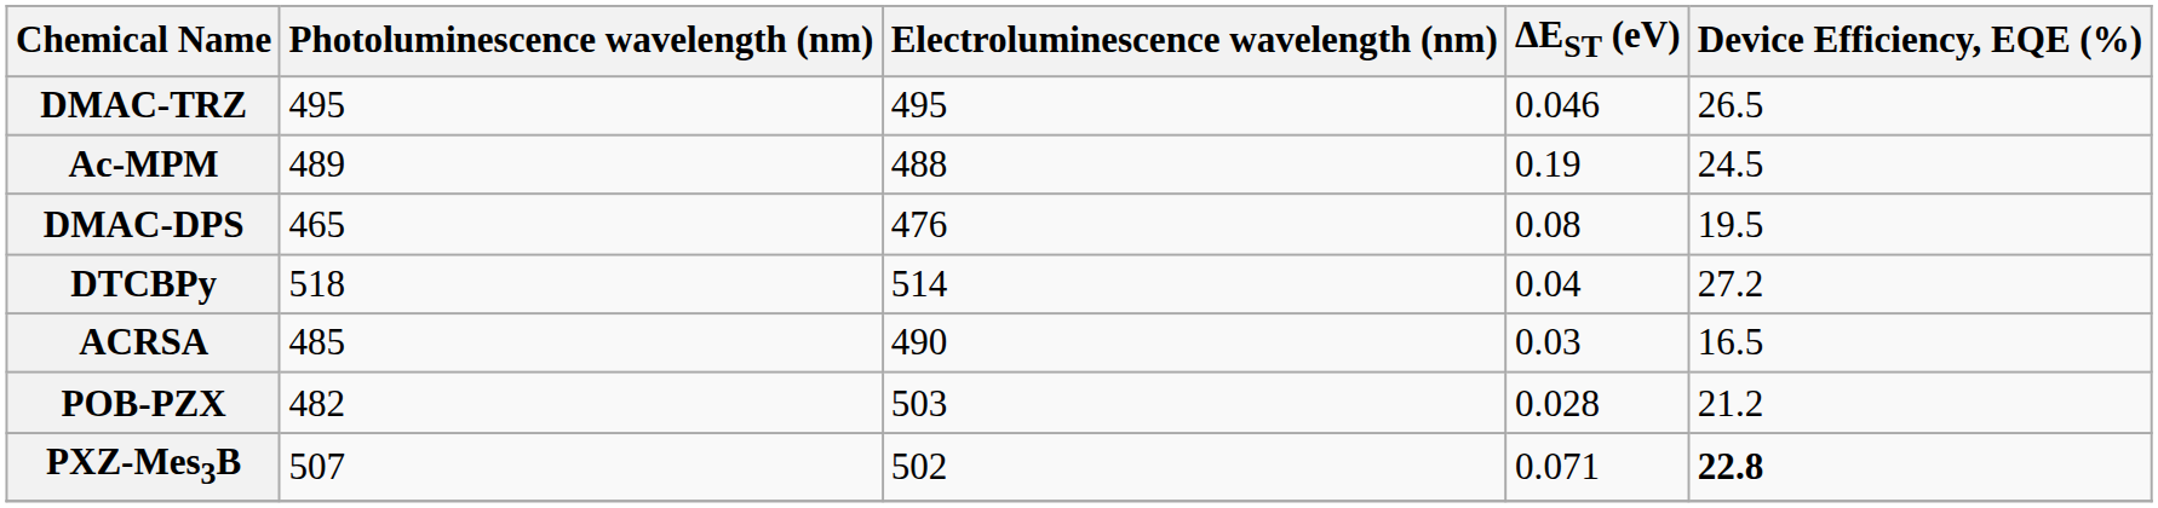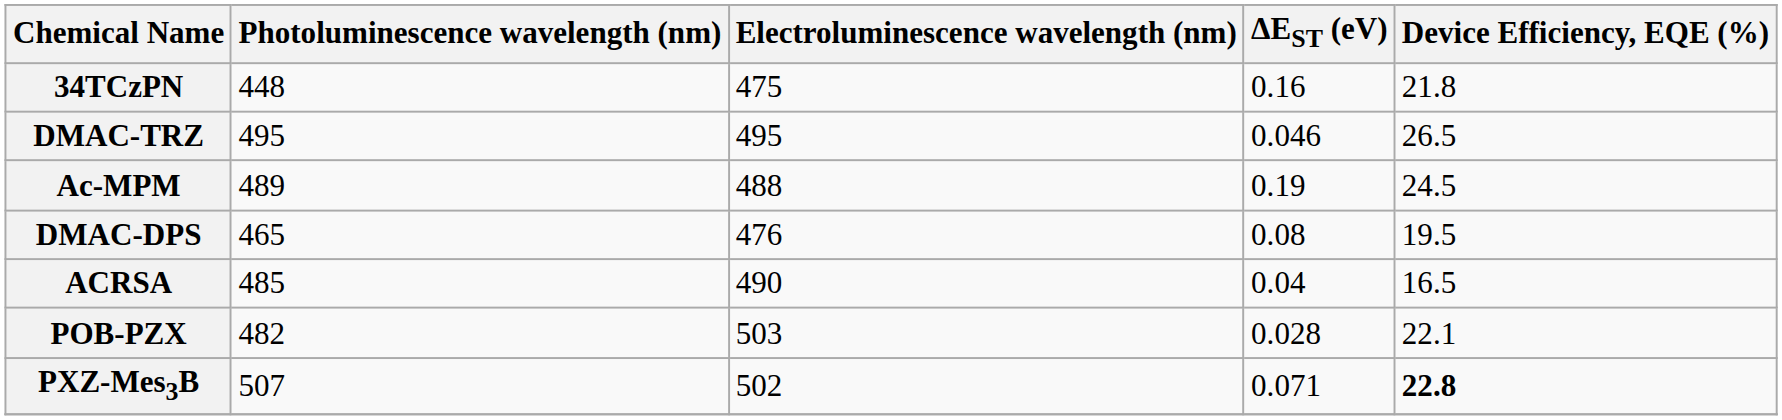+ row: 34TCzPN | 448 | 475 | 0.16 | 21.8
- row: DTCBPy | 518 | 514 | 0.04 | 27.2
ACRSA | ΔEST (eV): 0.03 -> 0.04
POB-PZX | Device Efficiency, EQE (%): 21.2 -> 22.1
